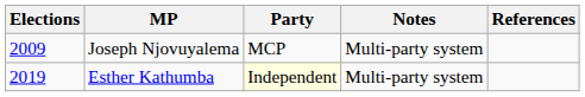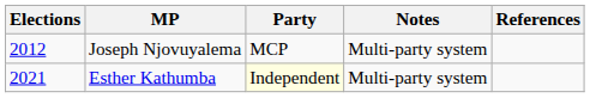Joseph Njovuyalema | Elections: 2009 -> 2012
Esther Kathumba | Elections: 2019 -> 2021
